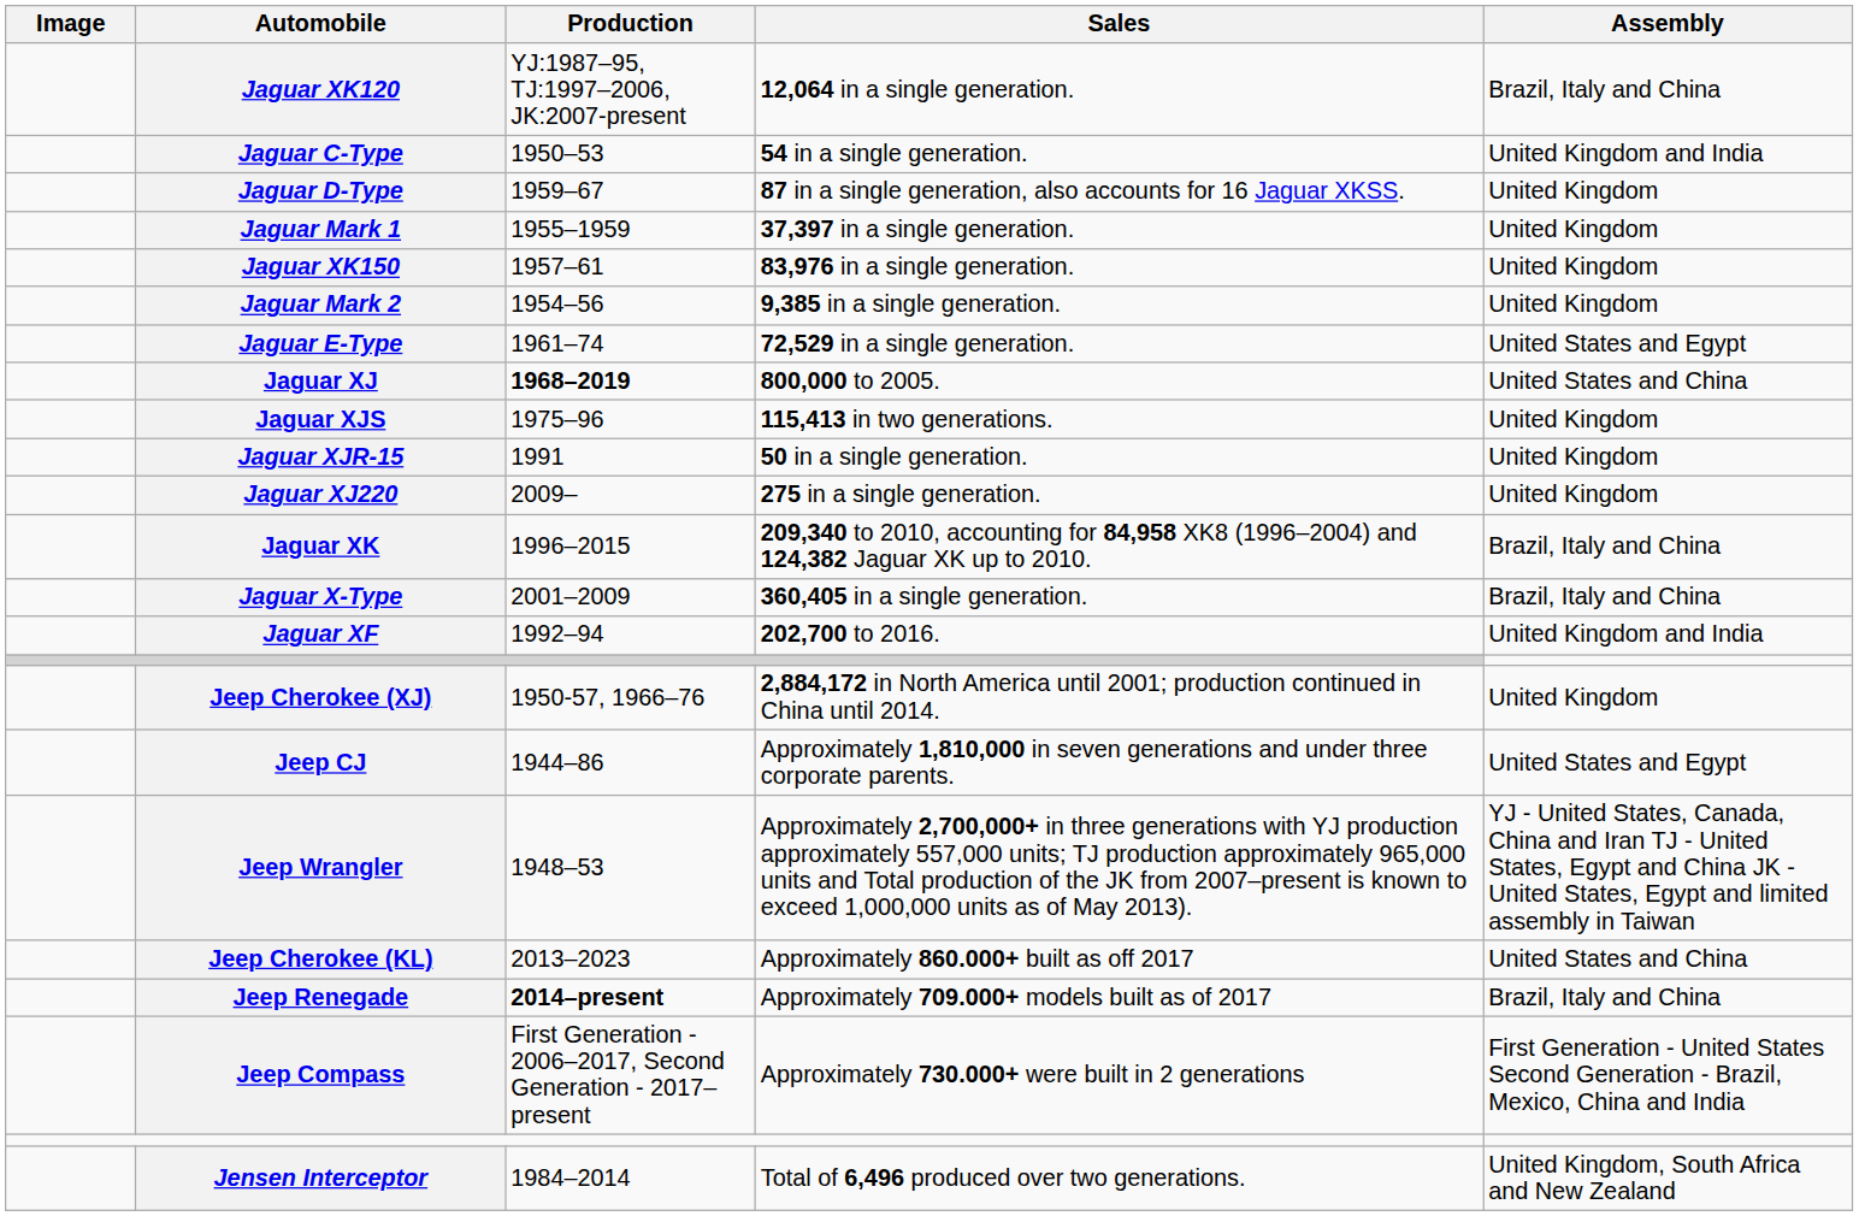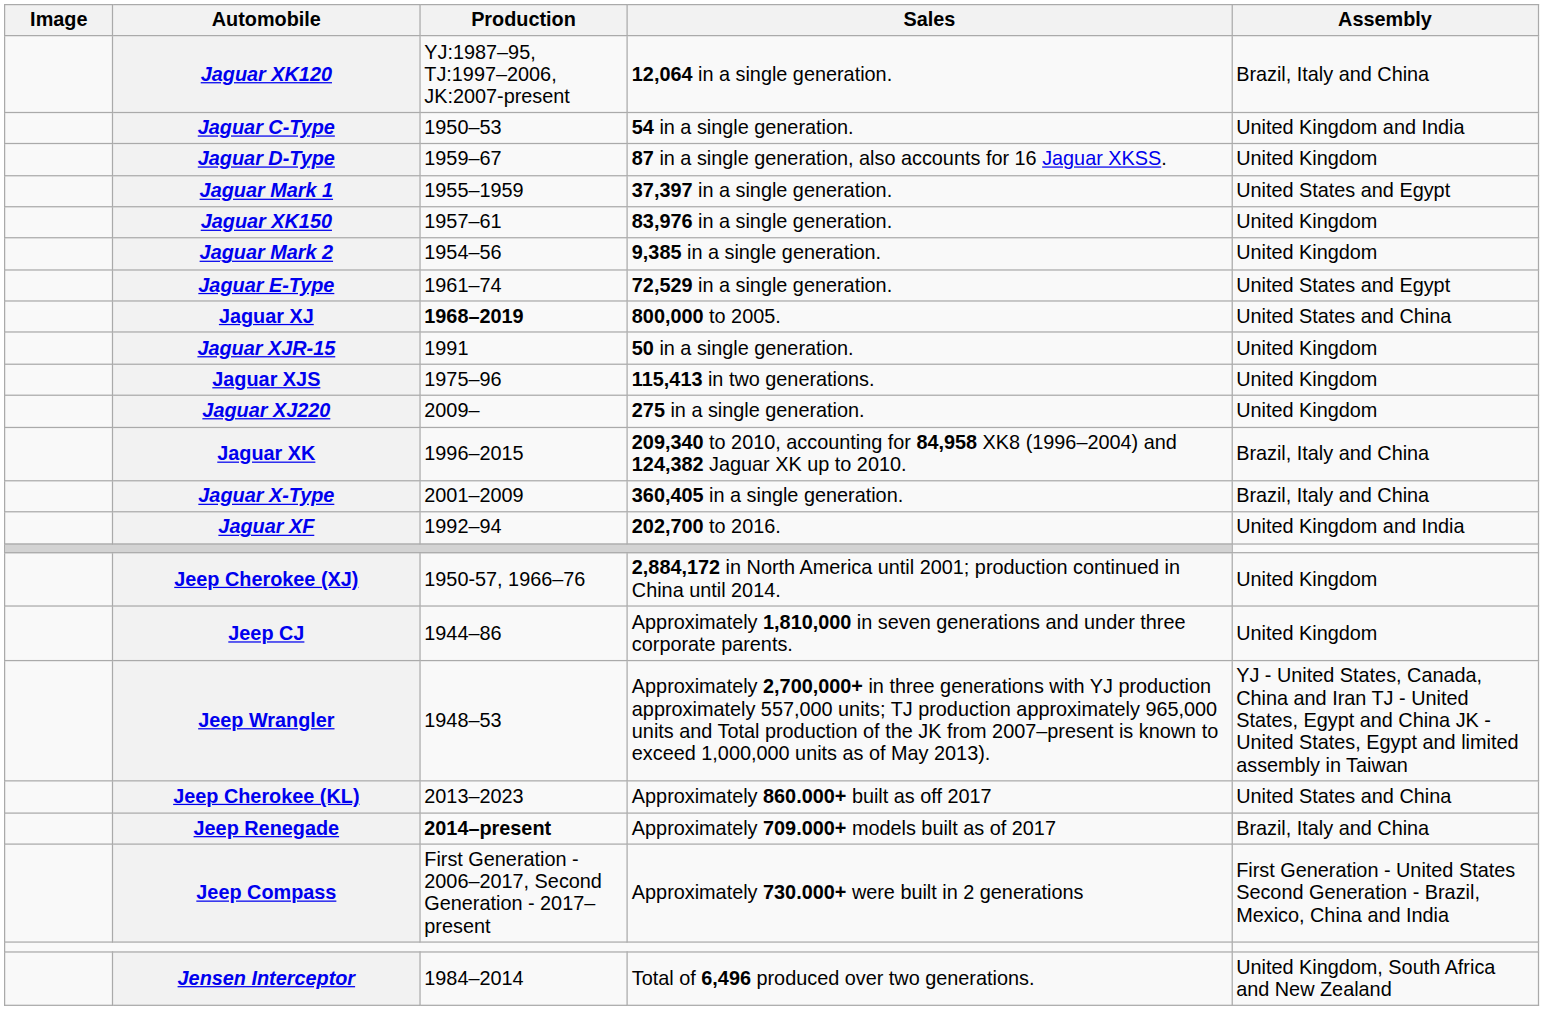Jaguar Mark 1 | Assembly: United Kingdom -> United States and Egypt
rows swapped: Jaguar XJS <-> Jaguar XJR-15
Jeep CJ | Assembly: United States and Egypt -> United Kingdom
